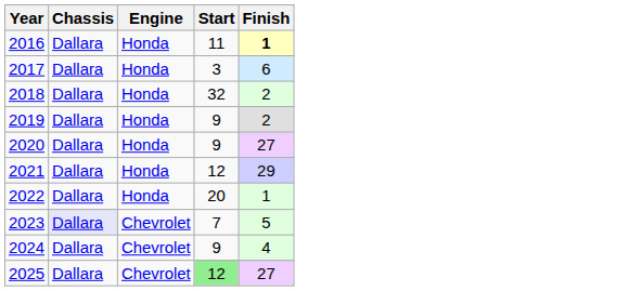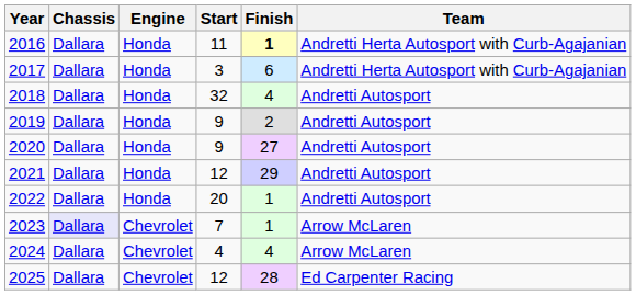+ column: Team | Andretti Herta Autosport with Curb-Agajanian | Andretti Herta Autosport with Curb-Agajanian | Andretti Autosport | Andretti Autosport | Andretti Autosport | Andretti Autosport | Andretti Autosport | Arrow McLaren | Arrow McLaren | Ed Carpenter Racing
2018 | Finish: 2 -> 4
2023 | Finish: 5 -> 1
2024 | Start: 9 -> 4
2025 | Start: lightgreen background -> no background
2025 | Finish: 27 -> 28
